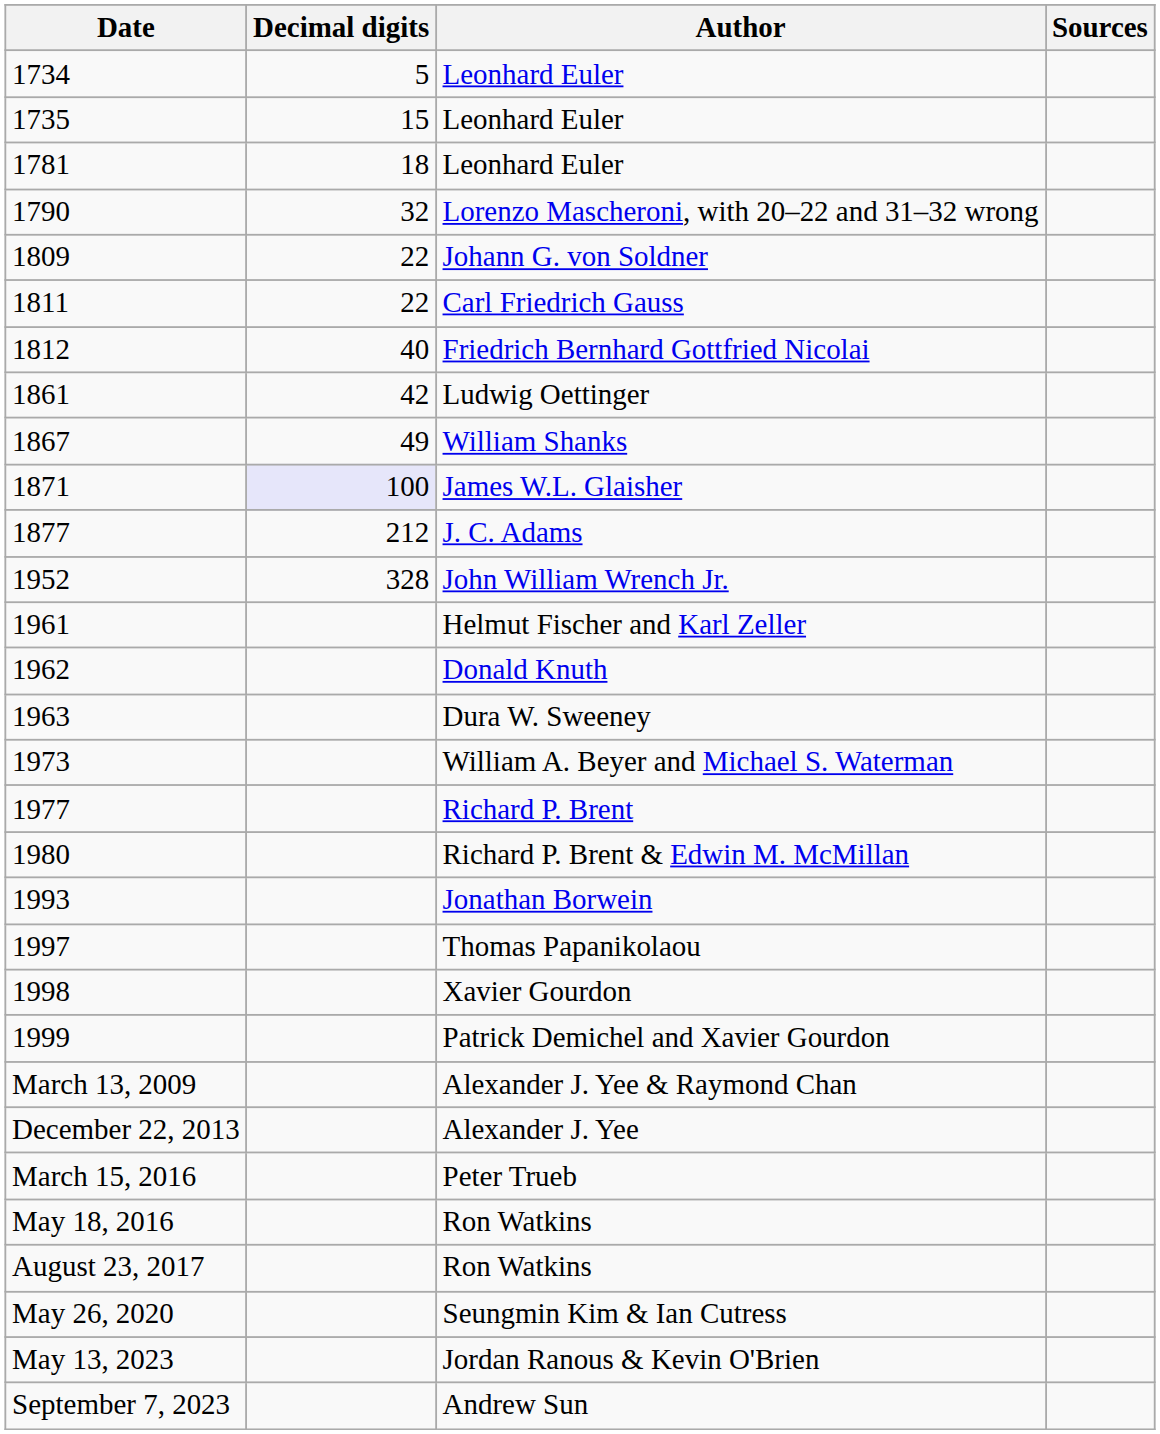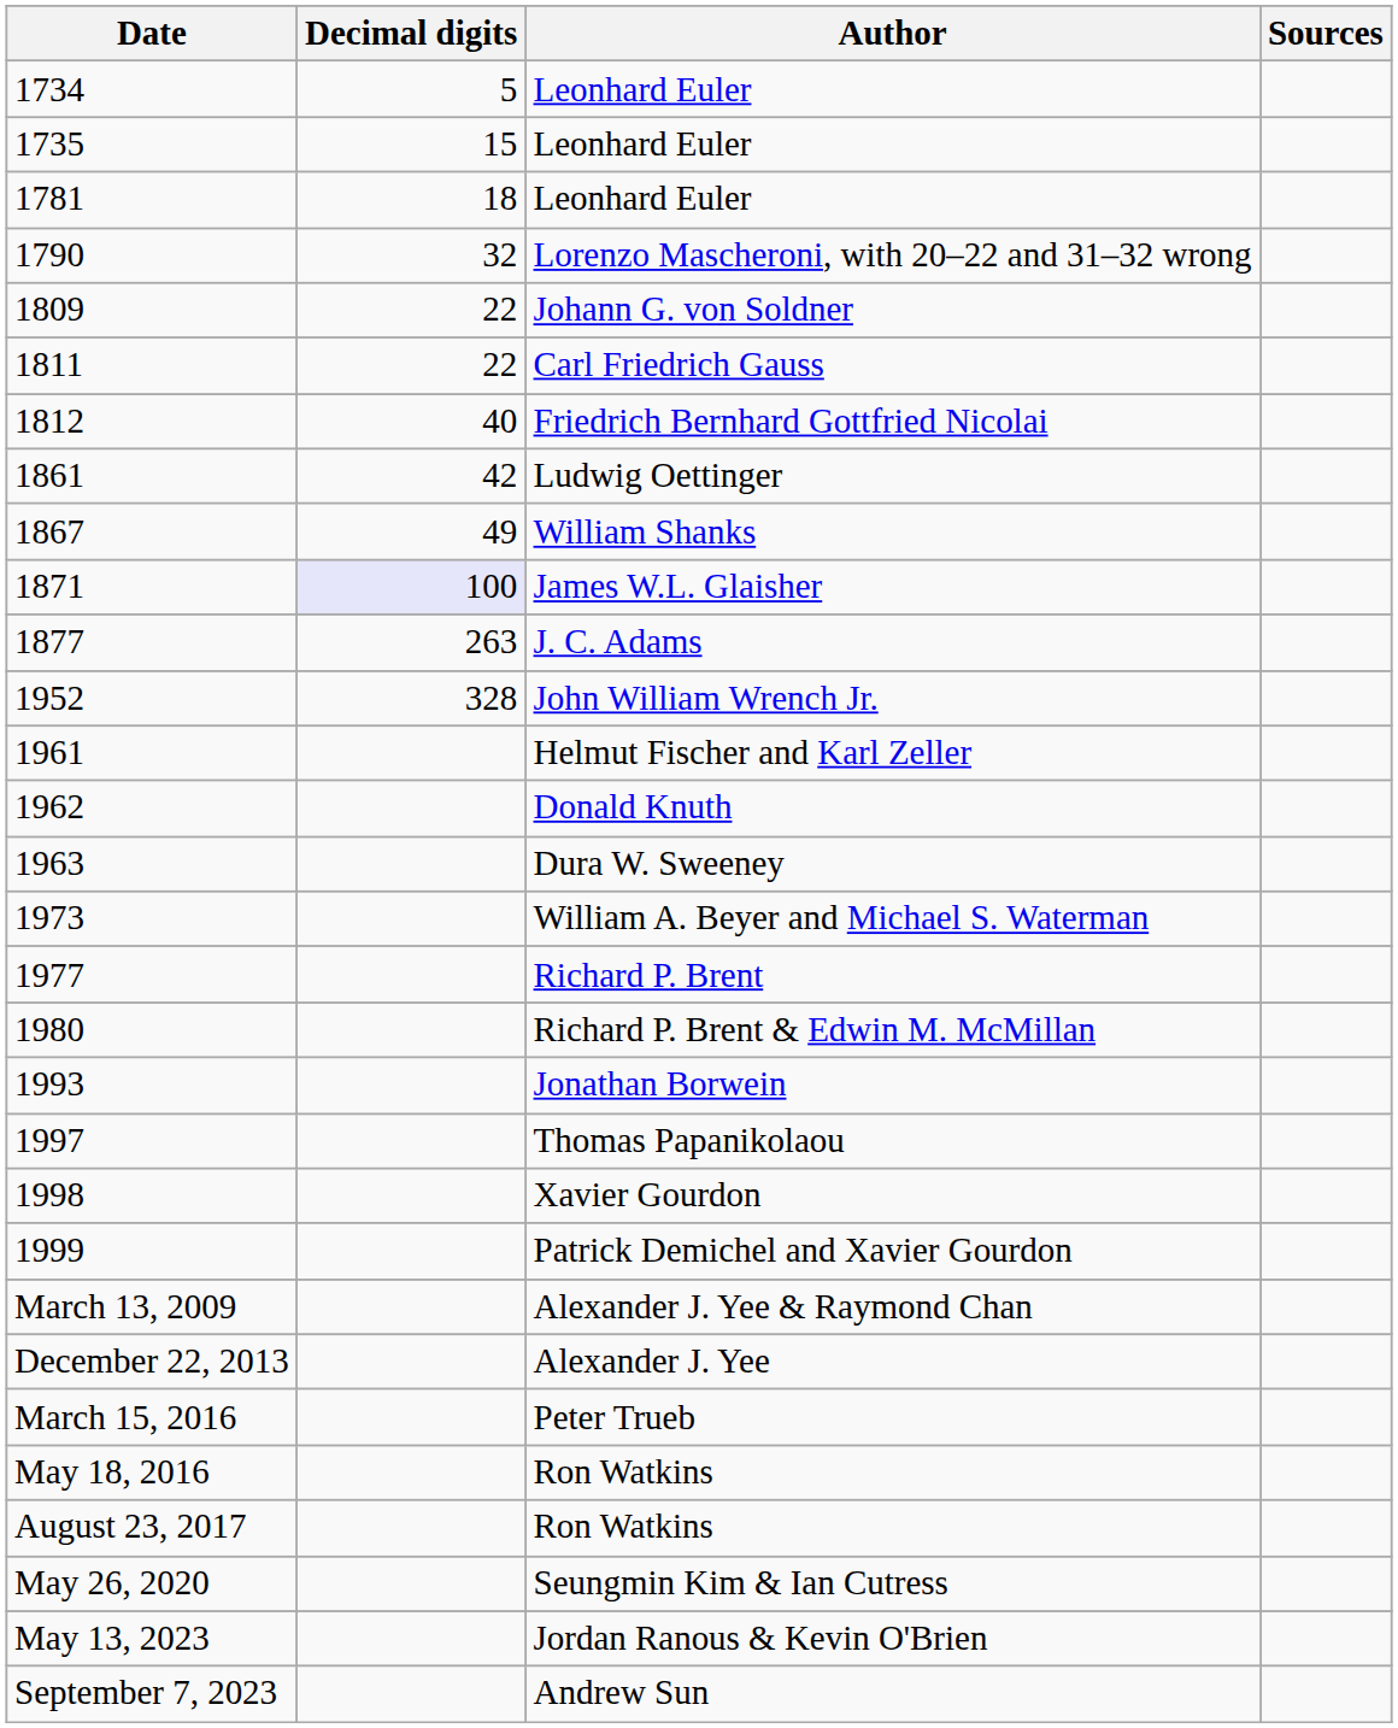J. C. Adams | Decimal digits: 212 -> 263
